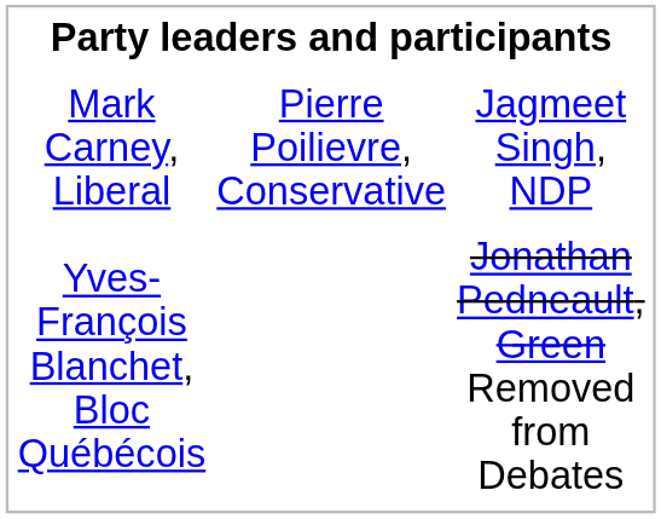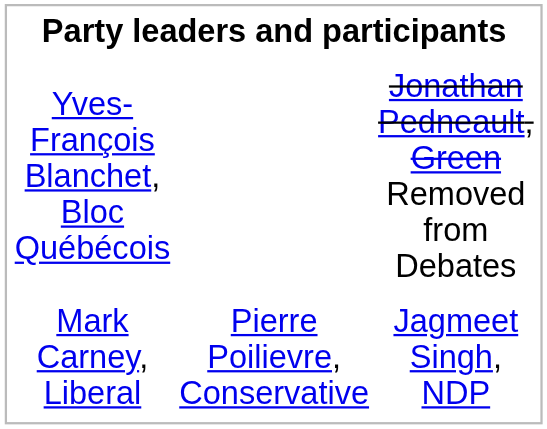rows swapped: Mark Carney, Liberal <-> Yves-François Blanchet, Bloc Québécois
